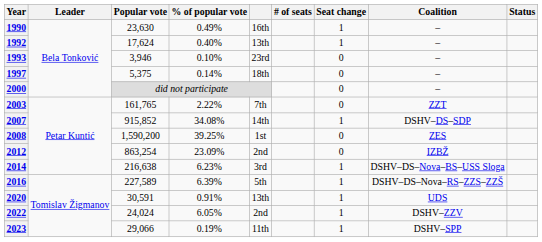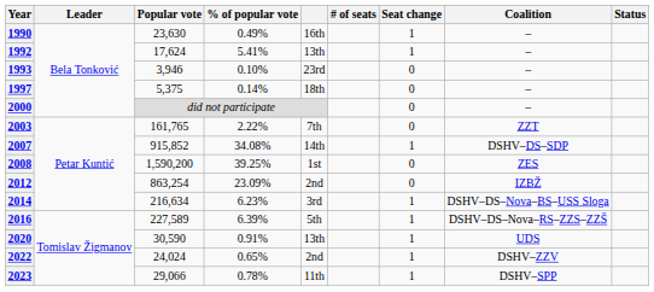1992 | % of popular vote: 0.40% -> 5.41%
2014 | Popular vote: 216,638 -> 216,634
2020 | Popular vote: 30,591 -> 30,590
2022 | % of popular vote: 6.05% -> 0.65%
2023 | % of popular vote: 0.19% -> 0.78%
